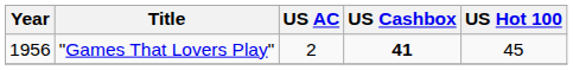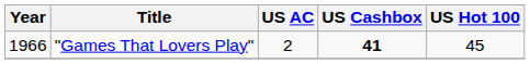"Games That Lovers Play" | Year: 1956 -> 1966
